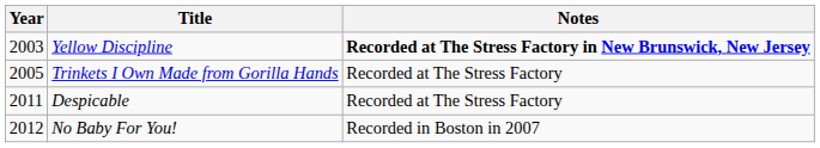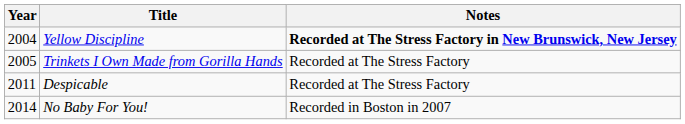Yellow Discipline | Year: 2003 -> 2004
No Baby For You! | Year: 2012 -> 2014
